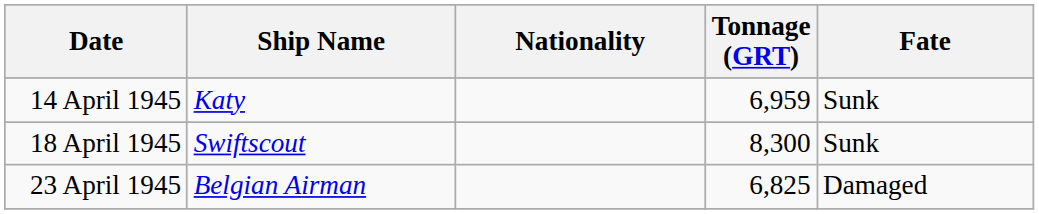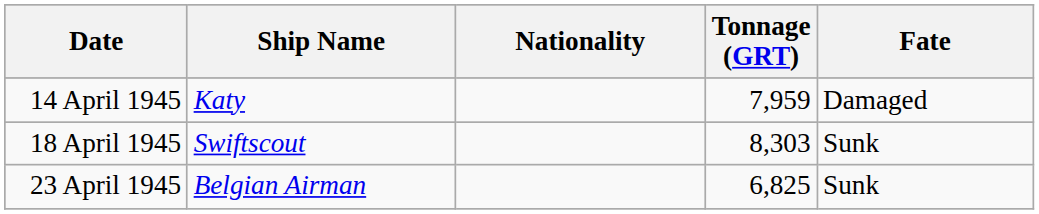14 April 1945 | Tonnage (GRT): 6,959 -> 7,959
14 April 1945 | Fate: Sunk -> Damaged
18 April 1945 | Tonnage (GRT): 8,300 -> 8,303
23 April 1945 | Fate: Damaged -> Sunk
